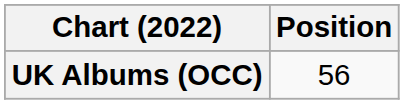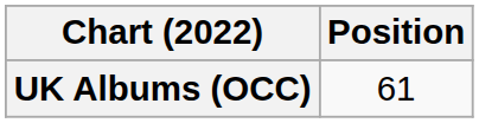UK Albums (OCC) | Position: 56 -> 61
